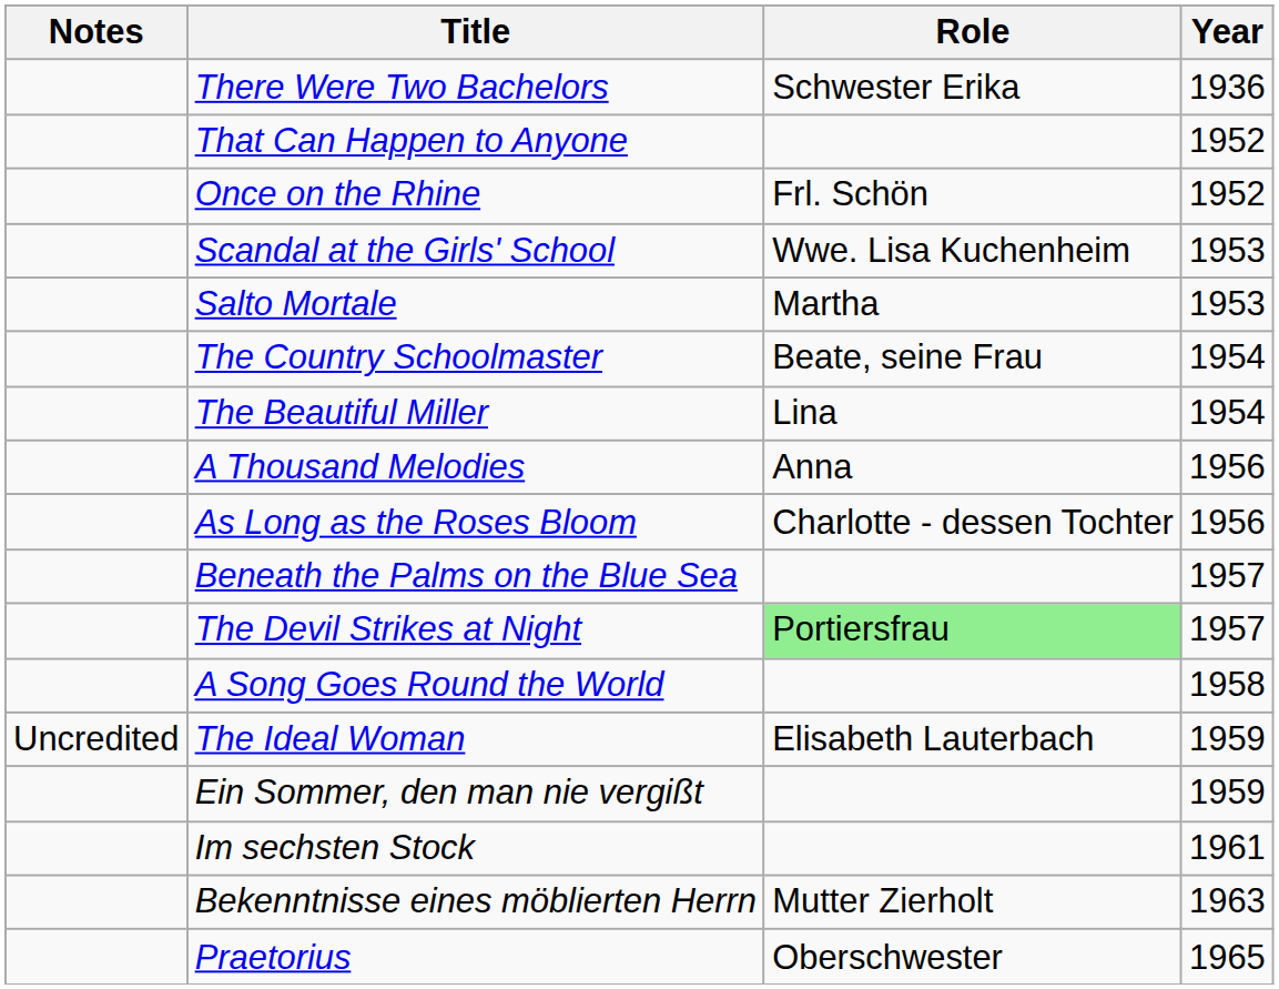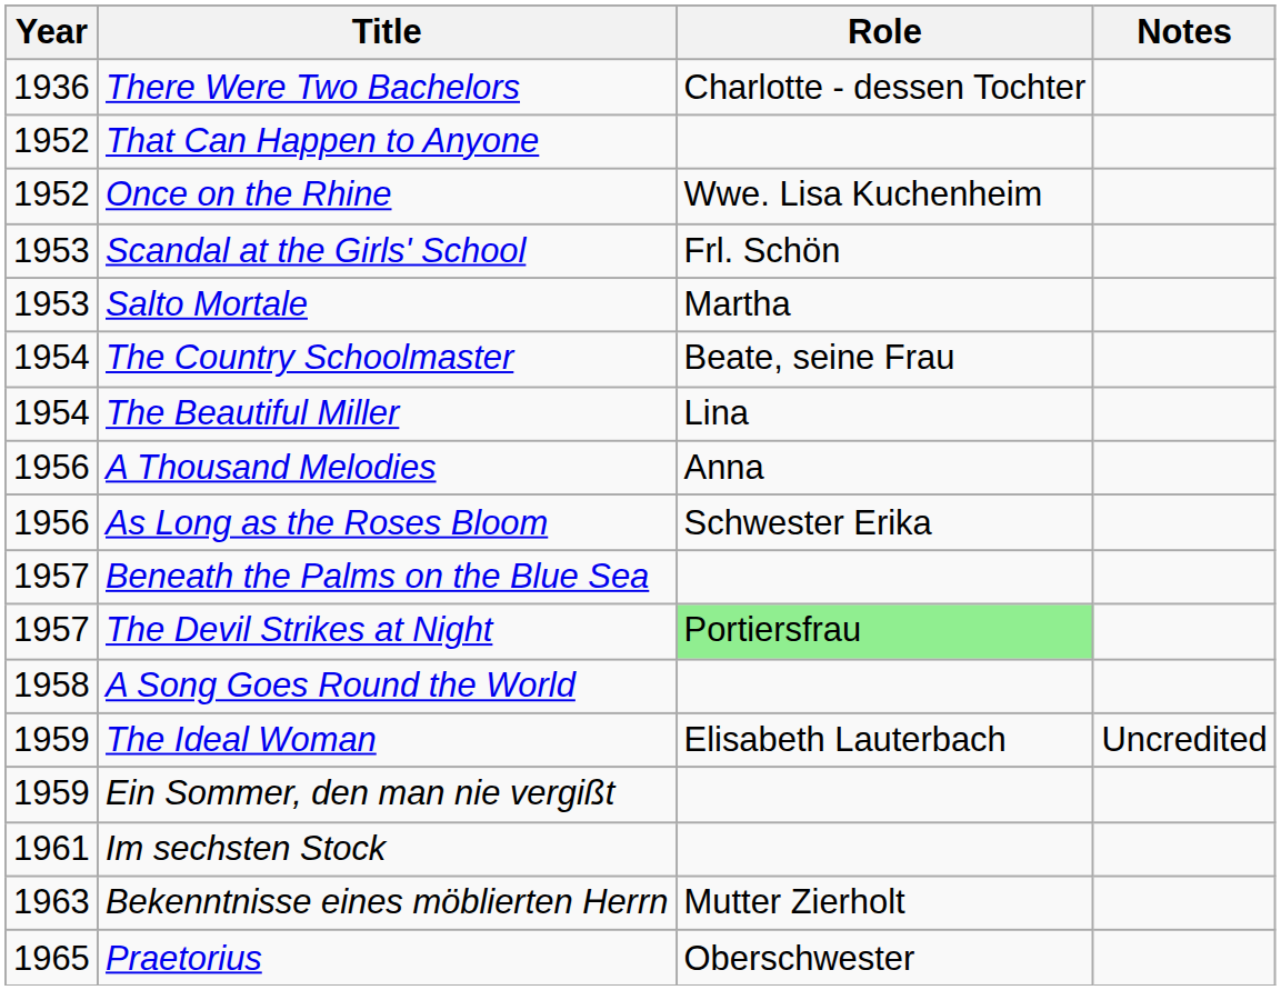columns swapped: Year <-> Notes
There Were Two Bachelors | Role: Schwester Erika -> Charlotte - dessen Tochter
Once on the Rhine | Role: Frl. Schön -> Wwe. Lisa Kuchenheim
Scandal at the Girls' School | Role: Wwe. Lisa Kuchenheim -> Frl. Schön
As Long as the Roses Bloom | Role: Charlotte - dessen Tochter -> Schwester Erika
